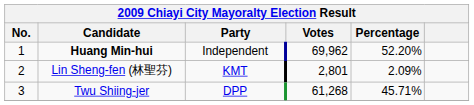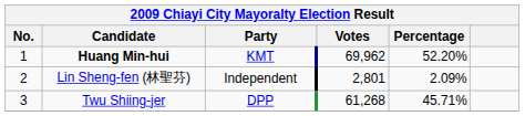Huang Min-hui | Party: Independent -> KMT
Lin Sheng-fen (林聖芬) | Party: KMT -> Independent
